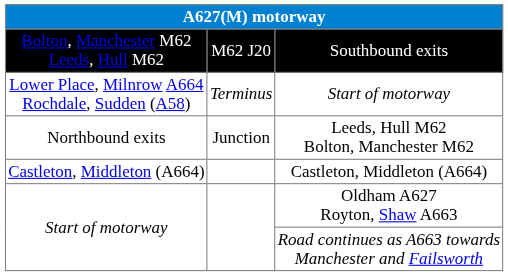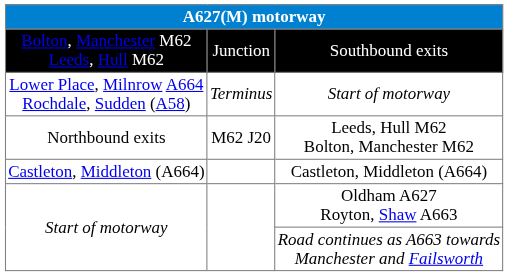Southbound exits | column 2: M62 J20 -> Junction
Leeds, Hull M62 Bolton, Manchester M62 | column 2: Junction -> M62 J20
